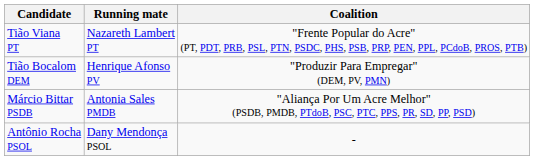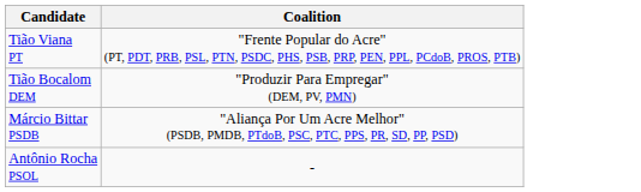- column: Running mate | Nazareth Lambert PT | Henrique Afonso PV | Antonia Sales PMDB | Dany Mendonça PSOL
